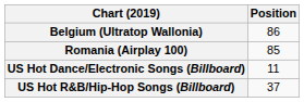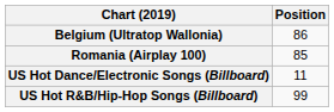US Hot R&B/Hip-Hop Songs (Billboard) | Position: 37 -> 99
